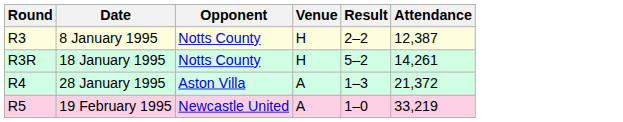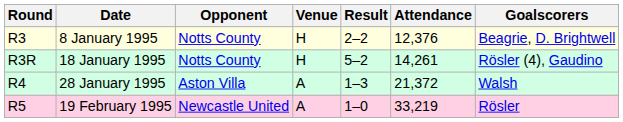+ column: Goalscorers | Beagrie, D. Brightwell | Rösler (4), Gaudino | Walsh | Rösler
8 January 1995 | Attendance: 12,387 -> 12,376
